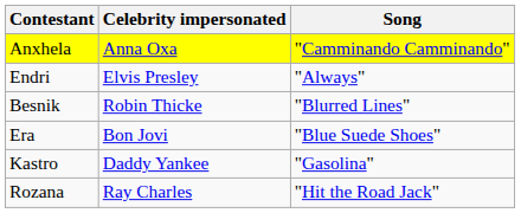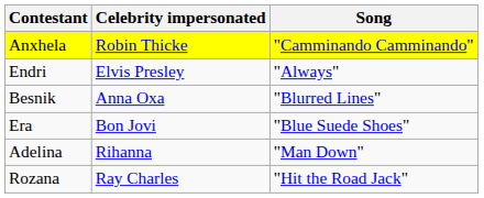Anxhela | Celebrity impersonated: Anna Oxa -> Robin Thicke
Besnik | Celebrity impersonated: Robin Thicke -> Anna Oxa
+ row: Adelina | Rihanna | "Man Down"
- row: Kastro | Daddy Yankee | "Gasolina"
